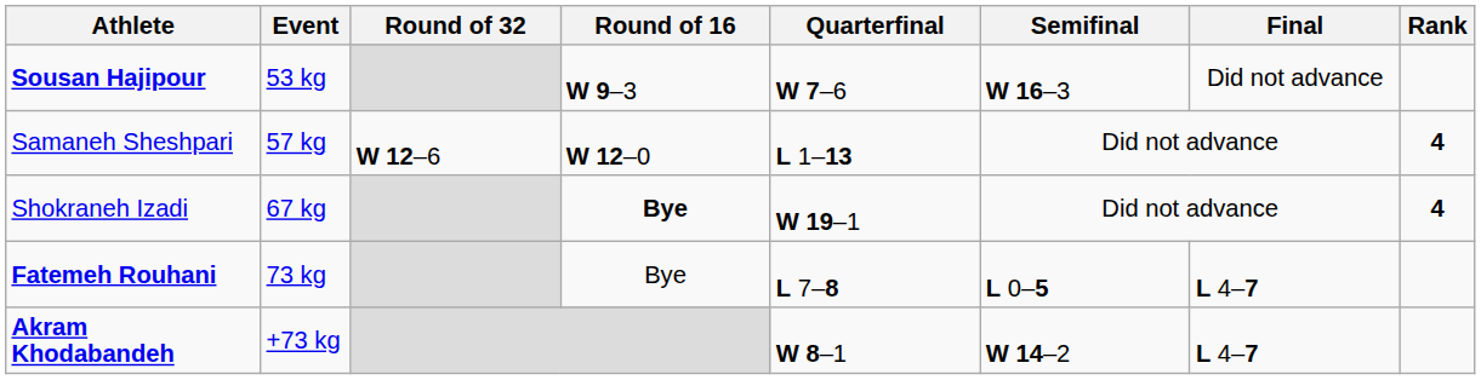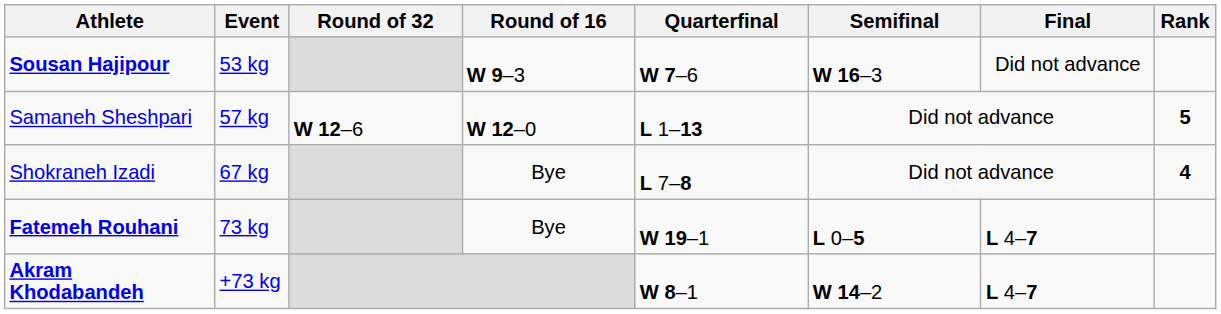Samaneh Sheshpari | Rank: 4 -> 5
Shokraneh Izadi | Round of 16: bold -> normal
Shokraneh Izadi | Quarterfinal: W 19–1 -> L 7–8
Fatemeh Rouhani | Quarterfinal: L 7–8 -> W 19–1
